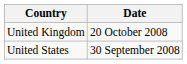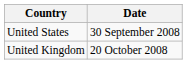rows swapped: United States <-> United Kingdom
